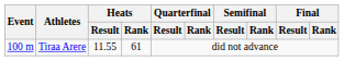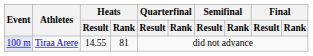Tiraa Arere | Event: no background -> lavender background
Tiraa Arere | Heats / Result: 11.55 -> 14.55
Tiraa Arere | Heats / Rank: 61 -> 81
